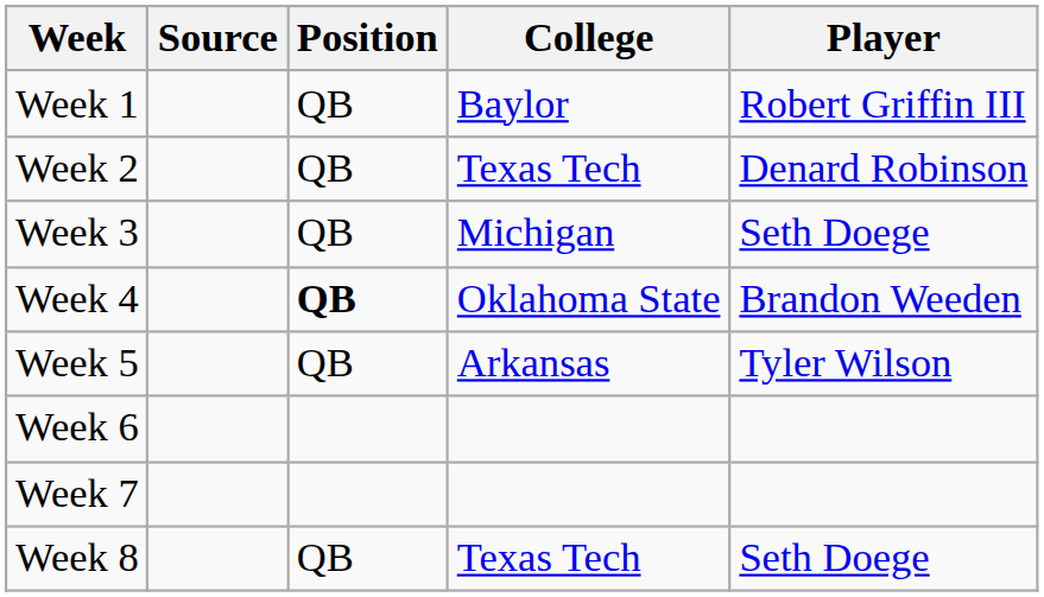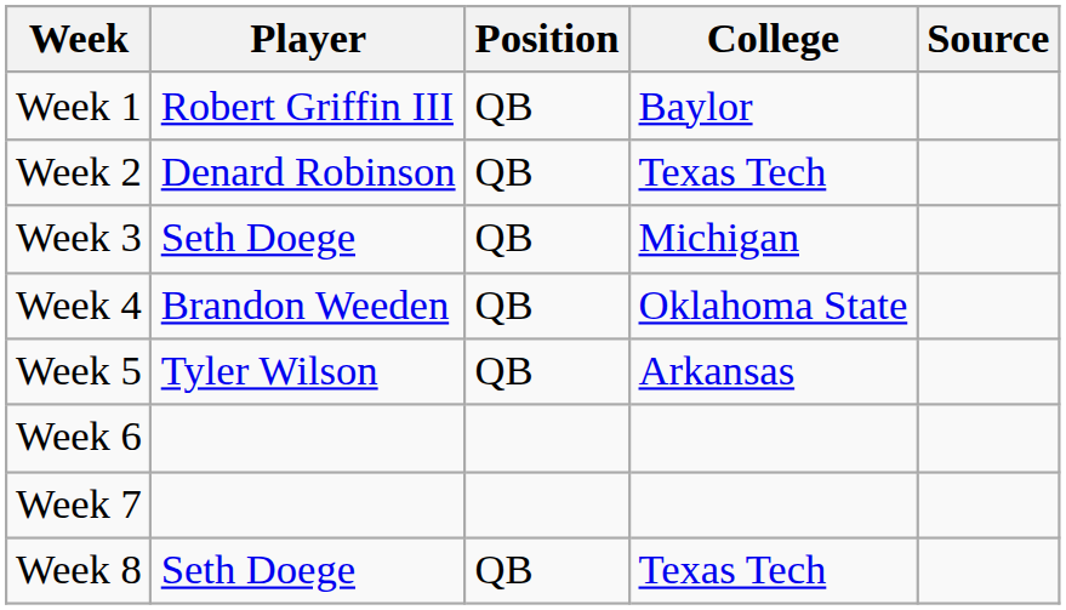columns swapped: Player <-> Source
Week 4 | Position: bold -> normal
